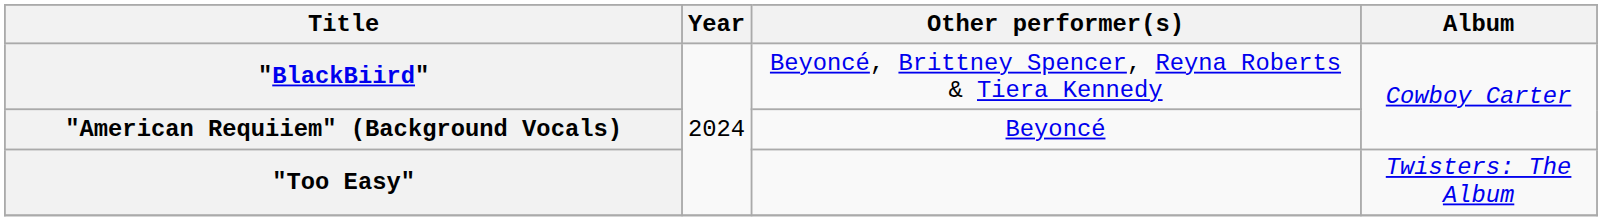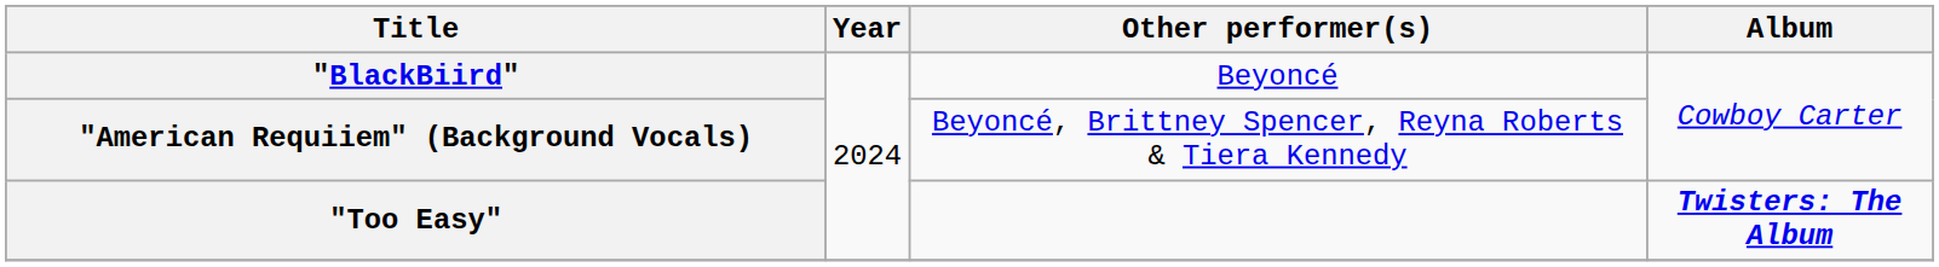"BlackBiird" | Other performer(s): Beyoncé, Brittney Spencer, Reyna Roberts & Tiera Kennedy -> Beyoncé
"American Requiiem" (Background Vocals) | Other performer(s): Beyoncé -> Beyoncé, Brittney Spencer, Reyna Roberts & Tiera Kennedy
"Too Easy" | Album: normal -> bold
